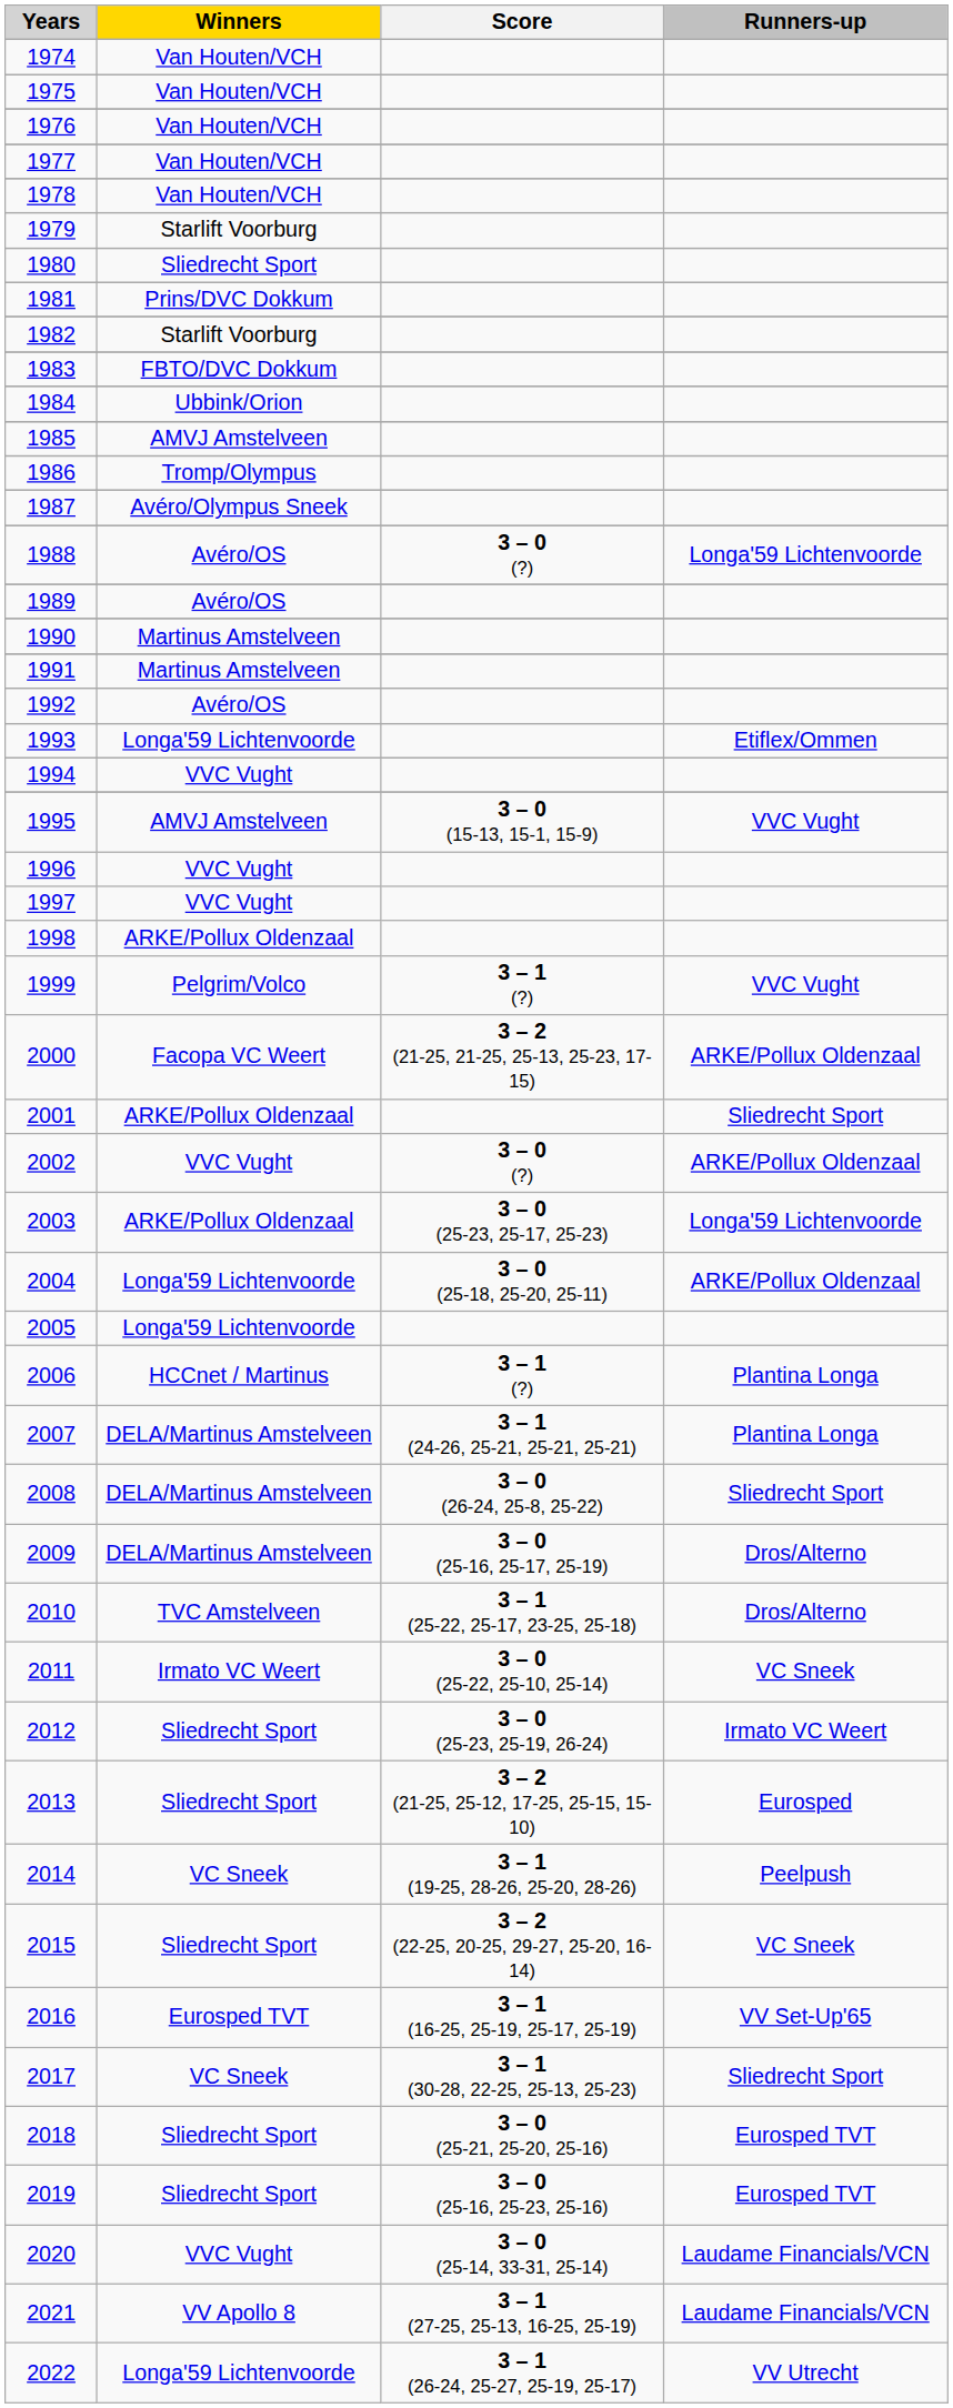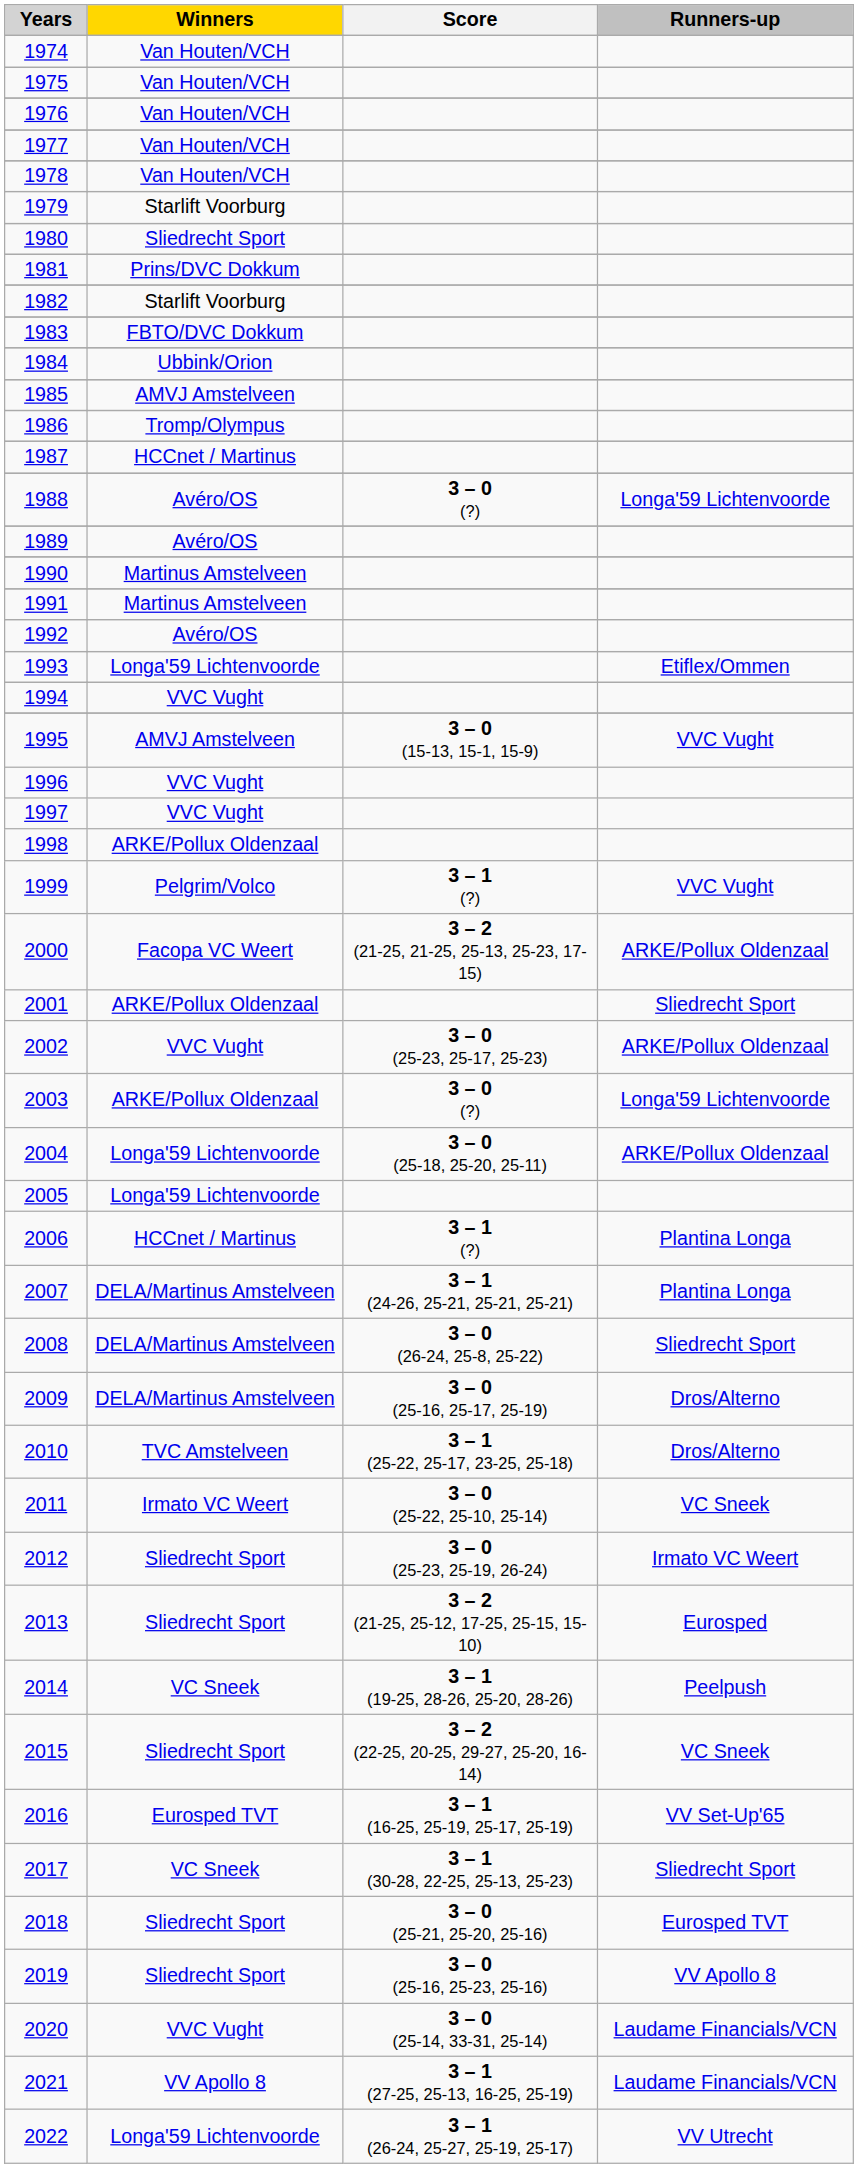1987 | Winners: Avéro/Olympus Sneek -> HCCnet / Martinus
2002 | Score: 3 – 0 (?) -> 3 – 0 (25-23, 25-17, 25-23)
2003 | Score: 3 – 0 (25-23, 25-17, 25-23) -> 3 – 0 (?)
2019 | Runners-up: Eurosped TVT -> VV Apollo 8
